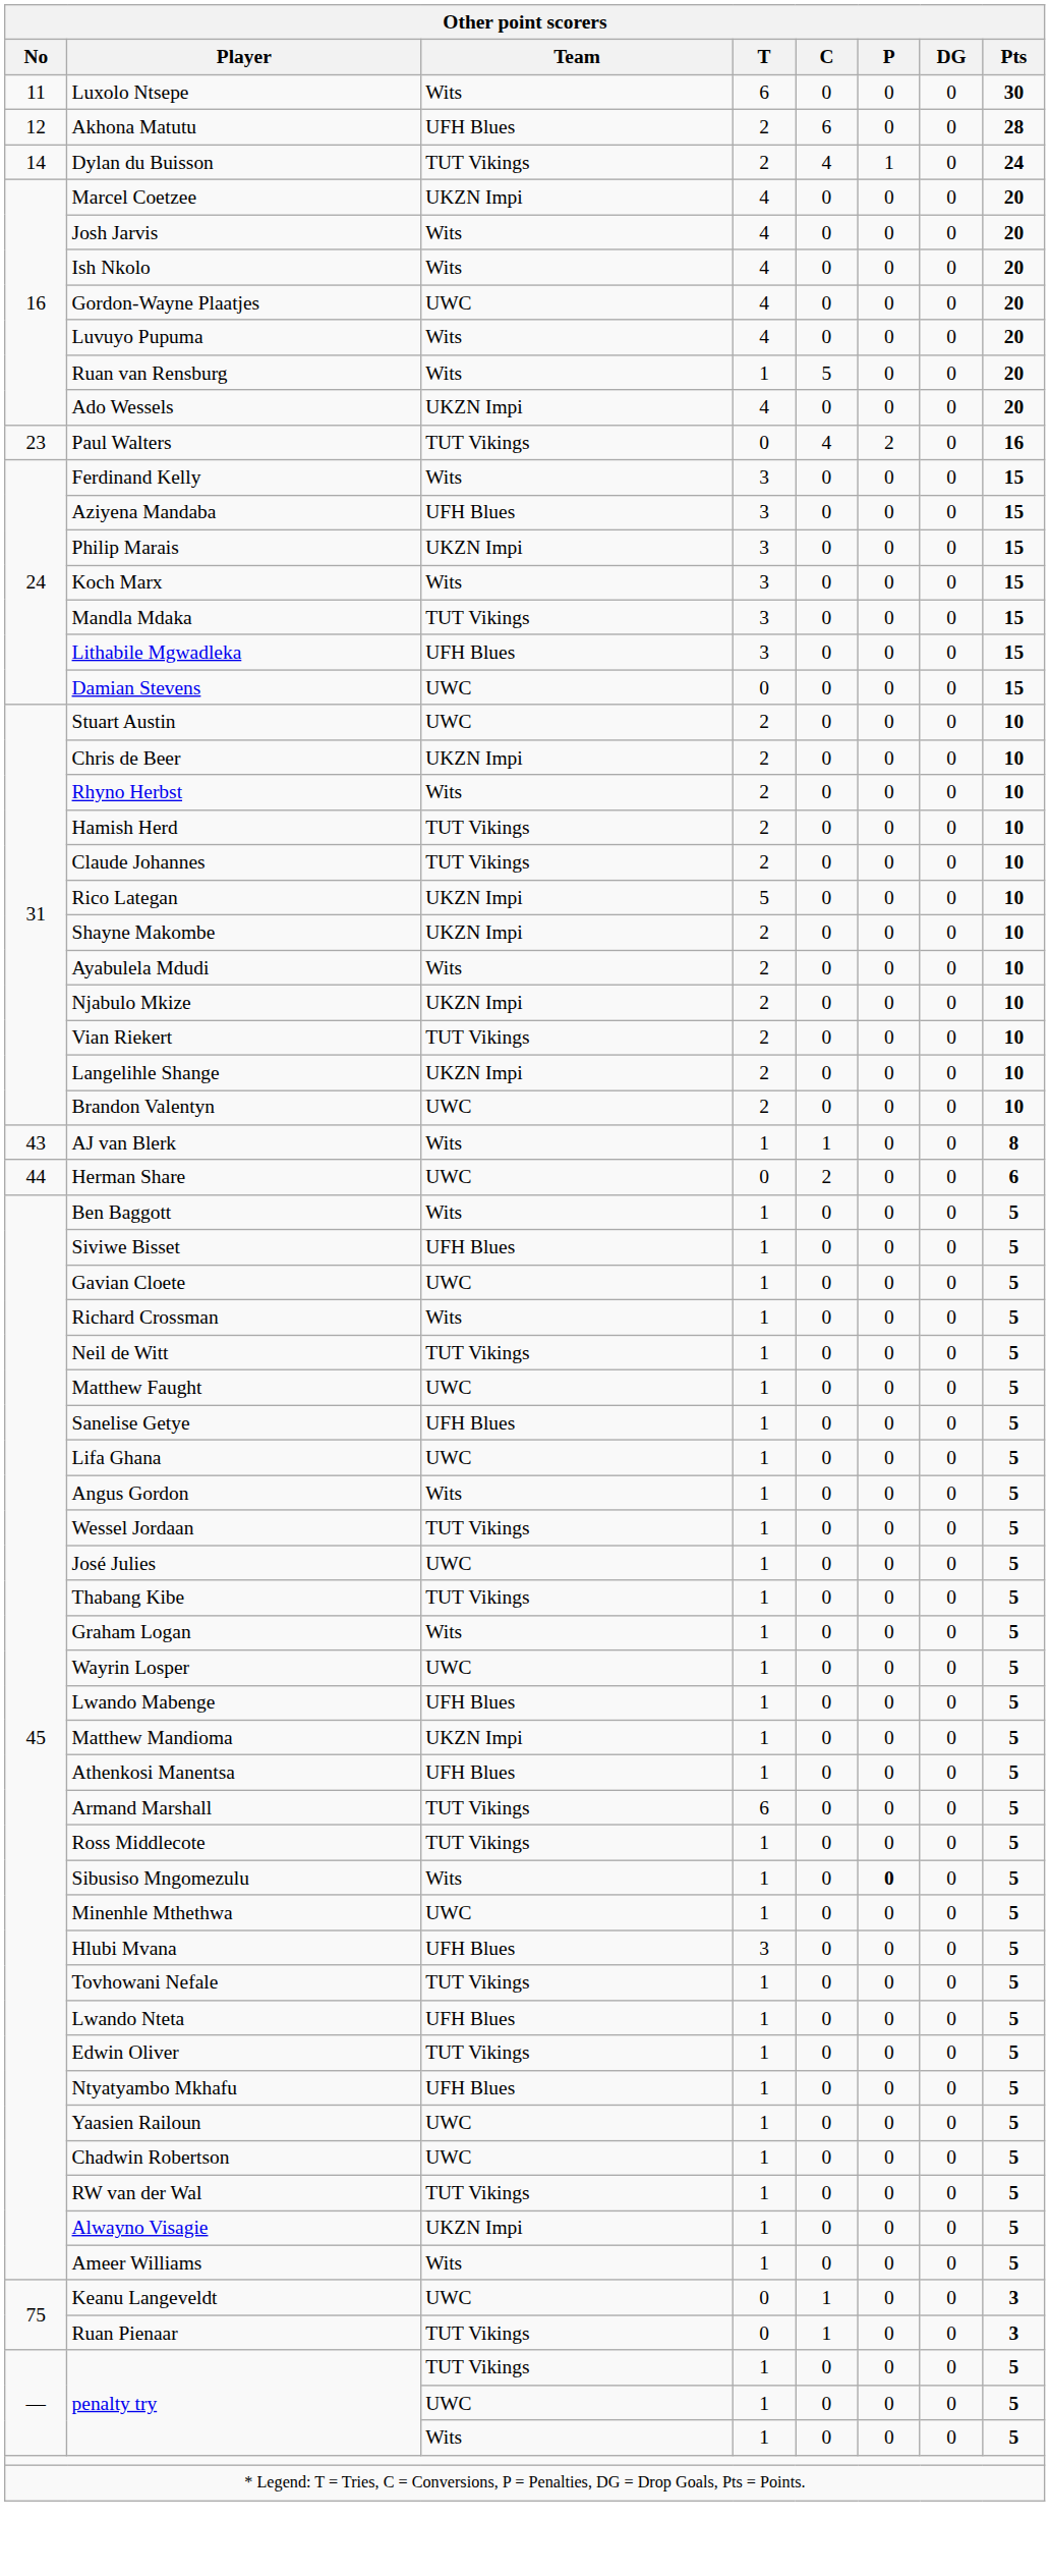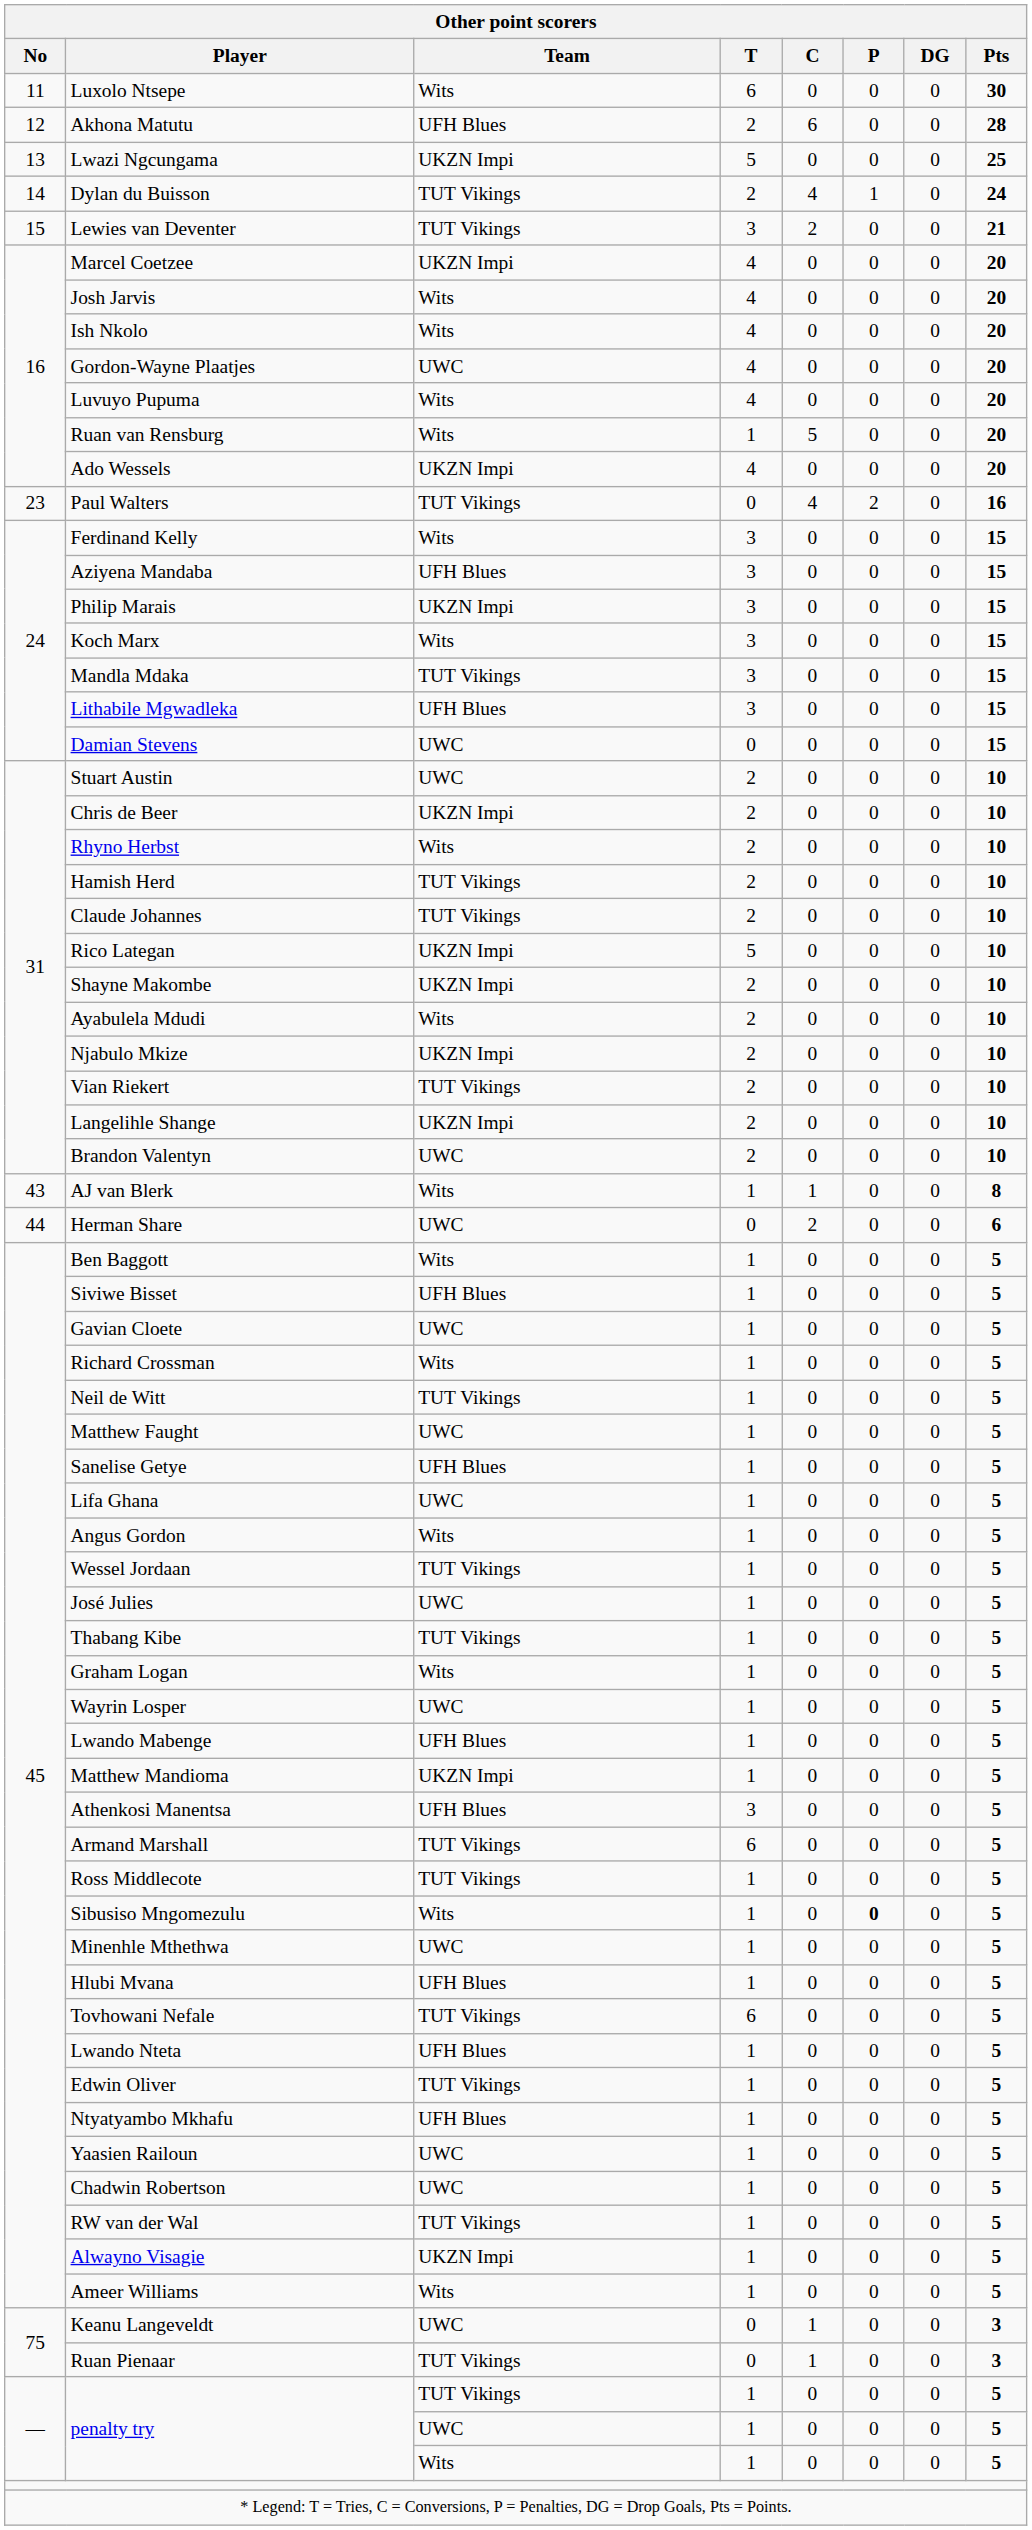+ row: 13 | Lwazi Ngcungama | UKZN Impi | 5 | 0 | 0 | 0 | 25
+ row: 15 | Lewies van Deventer | TUT Vikings | 3 | 2 | 0 | 0 | 21
Athenkosi Manentsa | T: 1 -> 3
Hlubi Mvana | T: 3 -> 1
Tovhowani Nefale | T: 1 -> 6
